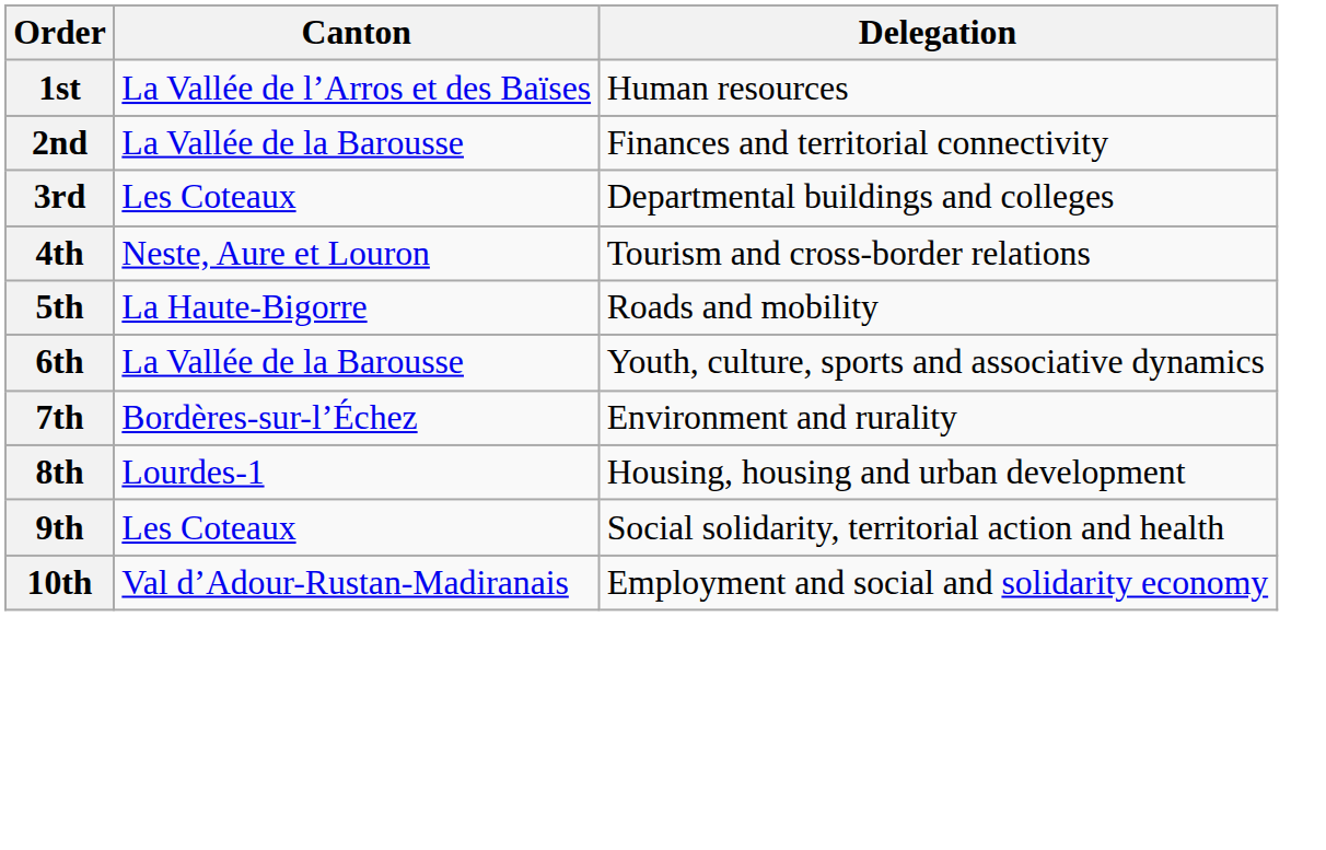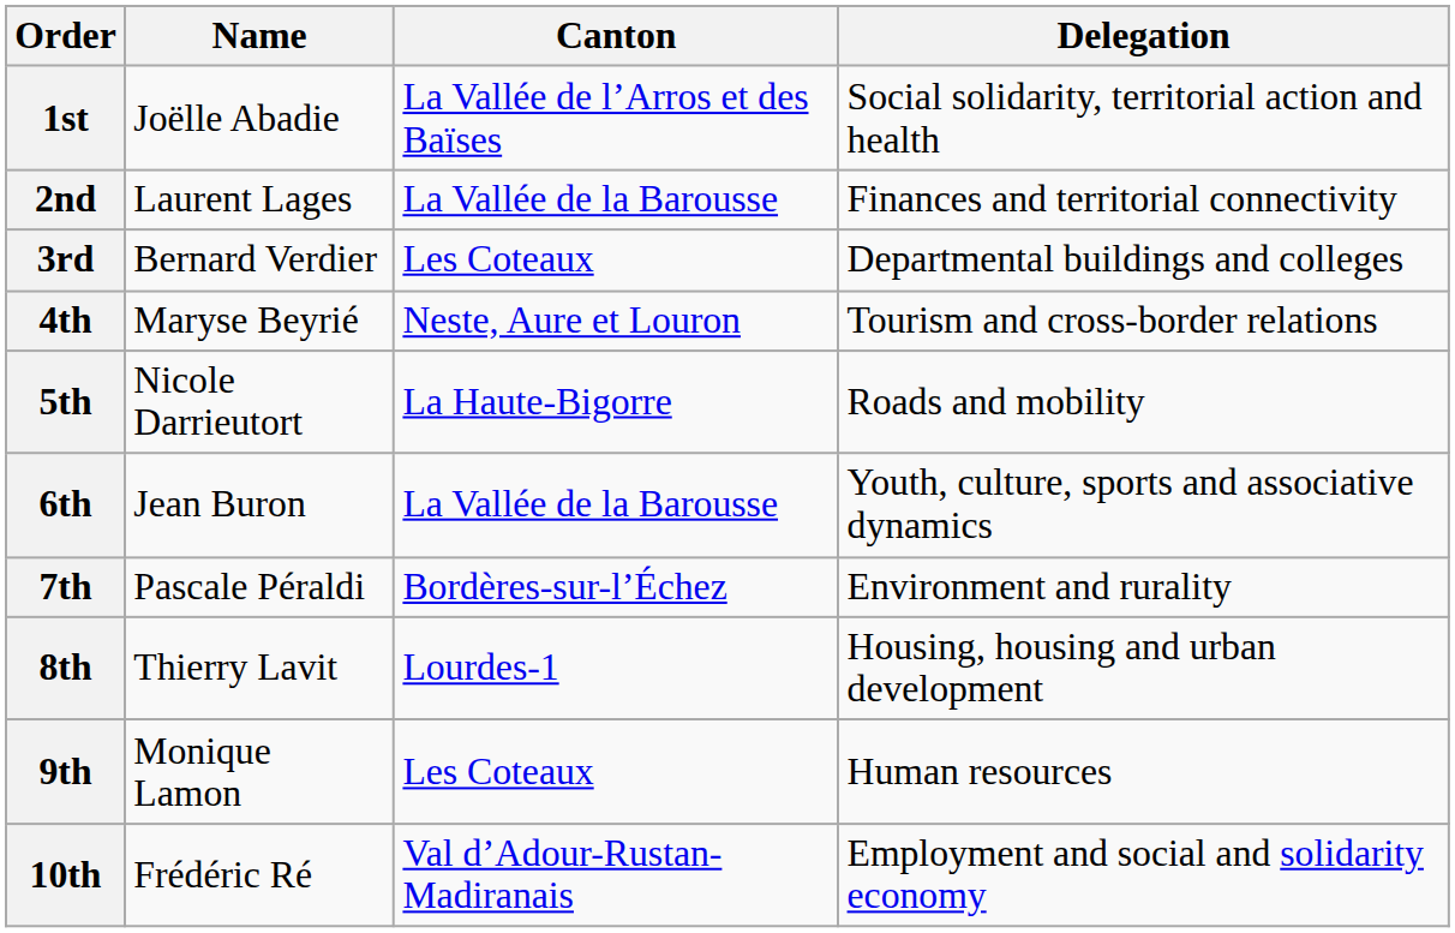+ column: Name | Joëlle Abadie | Laurent Lages | Bernard Verdier | Maryse Beyrié | Nicole Darrieutort | Jean Buron | Pascale Péraldi | Thierry Lavit | Monique Lamon | Frédéric Ré
1st | Delegation: Human resources -> Social solidarity, territorial action and health
9th | Delegation: Social solidarity, territorial action and health -> Human resources
